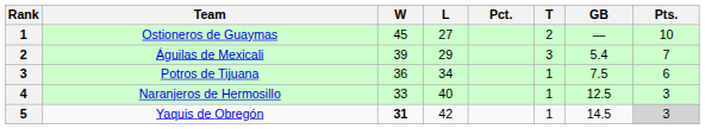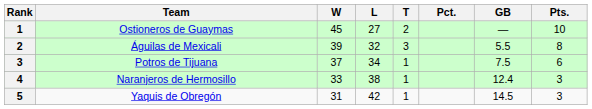columns swapped: T <-> Pct.
Águilas de Mexicali | L: 29 -> 32
Águilas de Mexicali | GB: 5.4 -> 5.5
Águilas de Mexicali | Pts.: 7 -> 8
Potros de Tijuana | W: 36 -> 37
Naranjeros de Hermosillo | L: 40 -> 38
Naranjeros de Hermosillo | GB: 12.5 -> 12.4
Yaquis de Obregón | W: bold -> normal
Yaquis de Obregón | Pts.: lightgrey background -> no background
